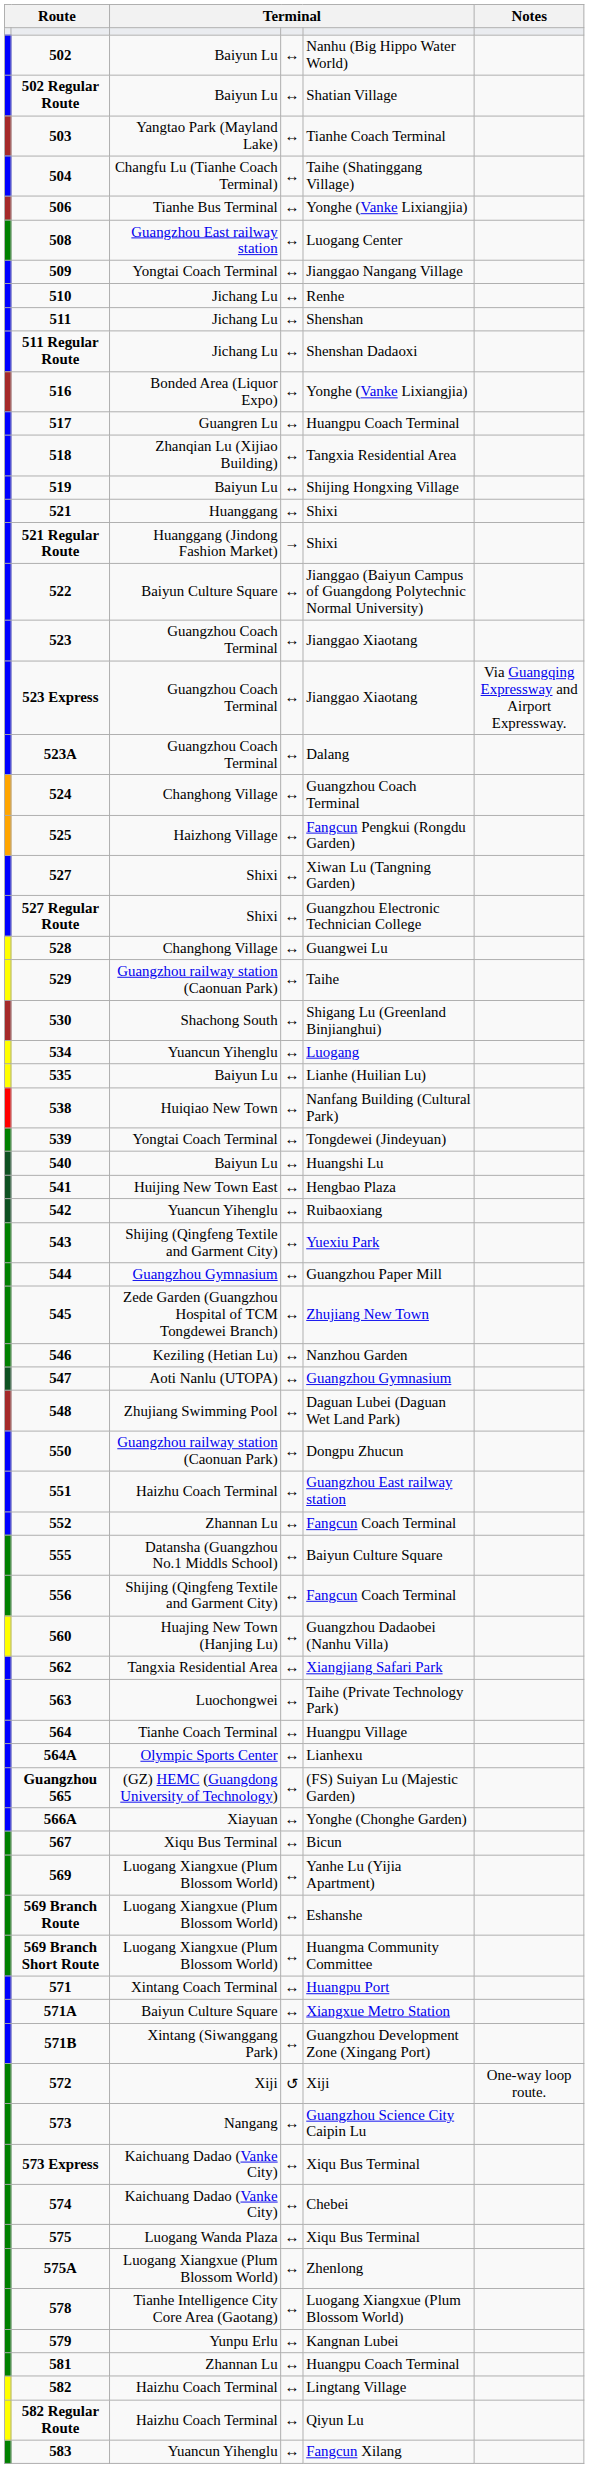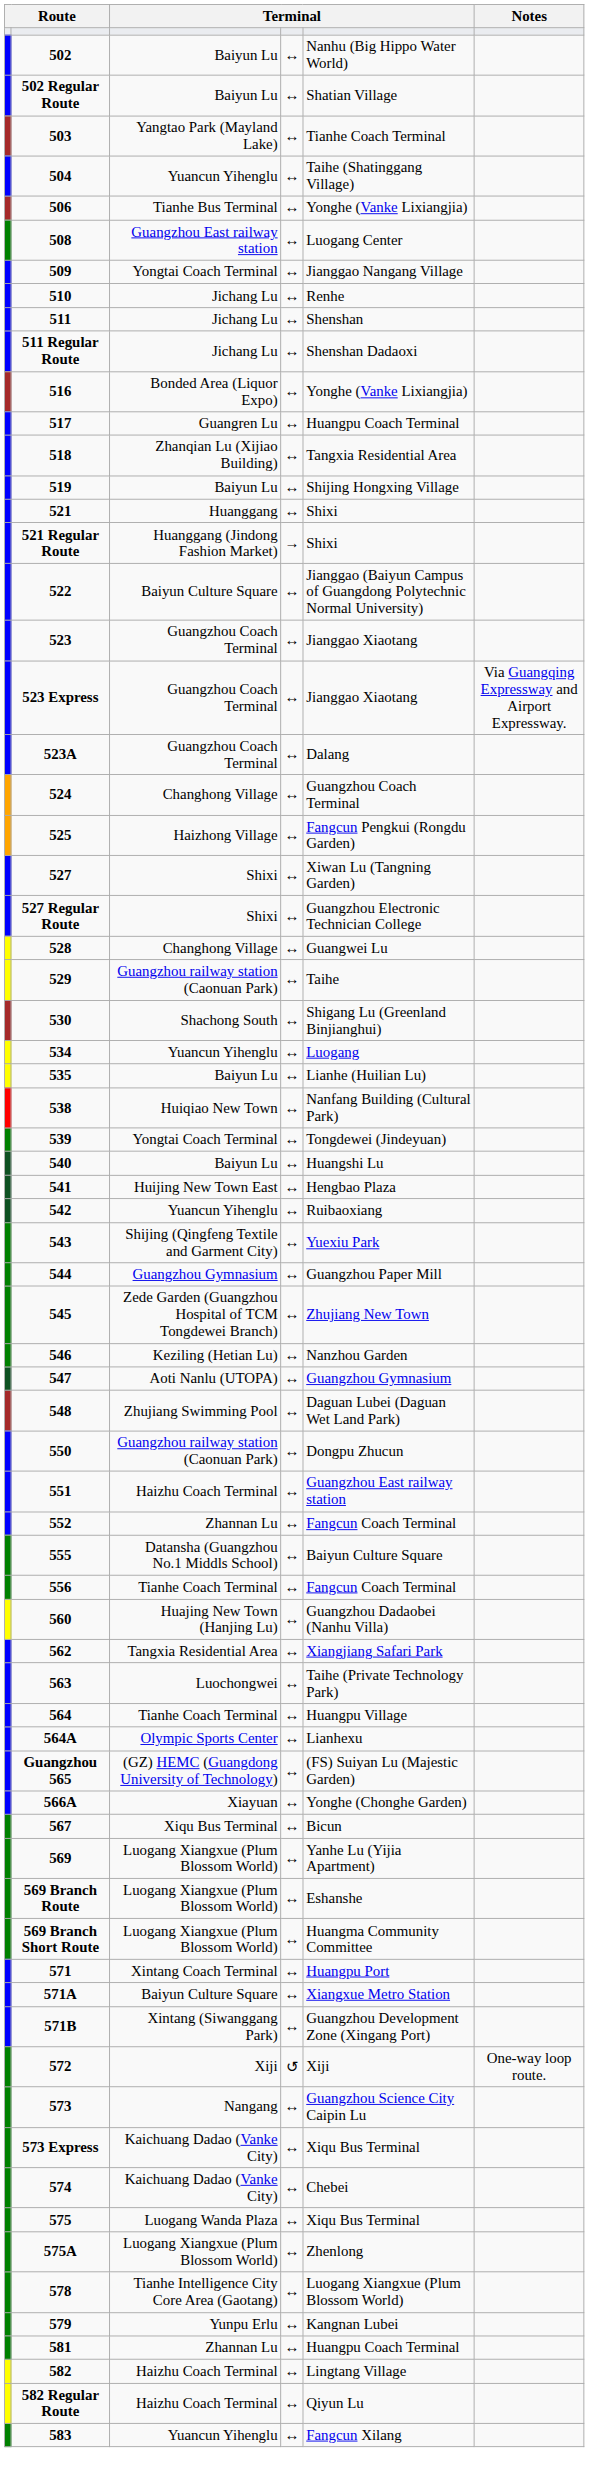504 | column 3: Changfu Lu (Tianhe Coach Terminal) -> Yuancun Yihenglu
556 | column 3: Shijing (Qingfeng Textile and Garment City) -> Tianhe Coach Terminal
